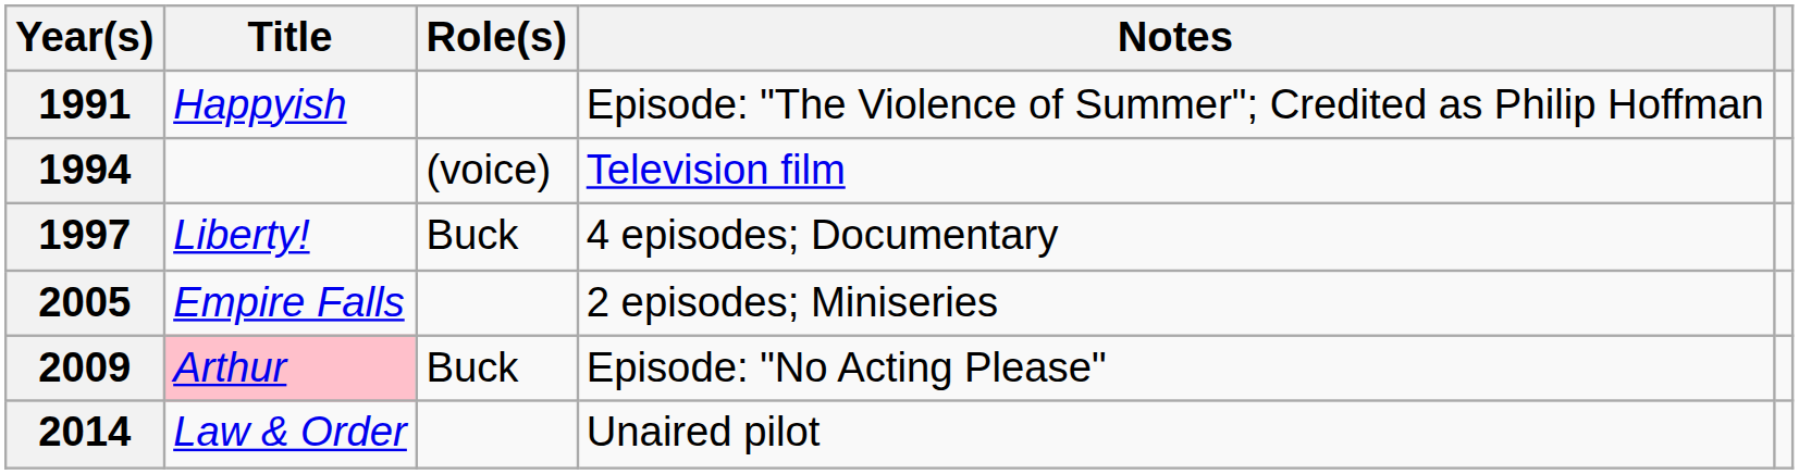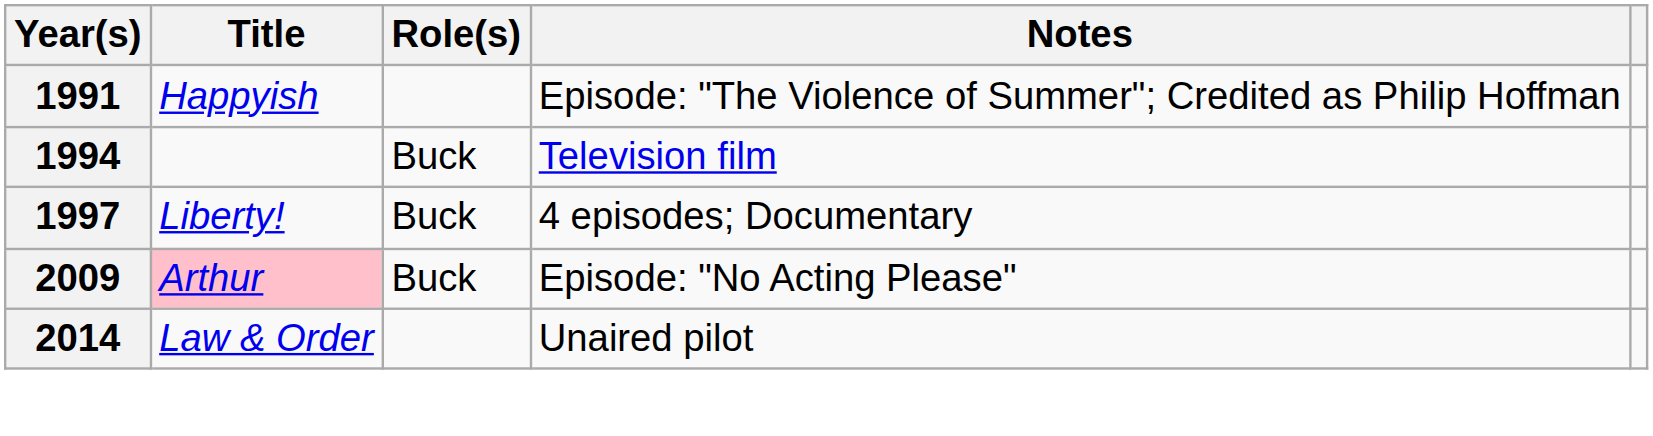1994 | Role(s): (voice) -> Buck
- row: 2005 | Empire Falls | 2 episodes; Miniseries
